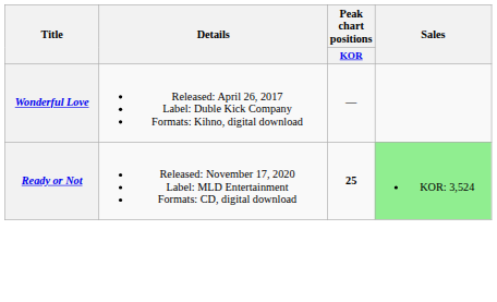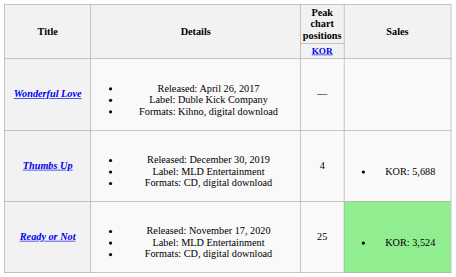+ row: Thumbs Up | Released: December 30, 2019 Label: MLD Entertainment Formats: CD, digital download | 4 | KOR: 5,688
Ready or Not | Peak chart positions / KOR: bold -> normal
